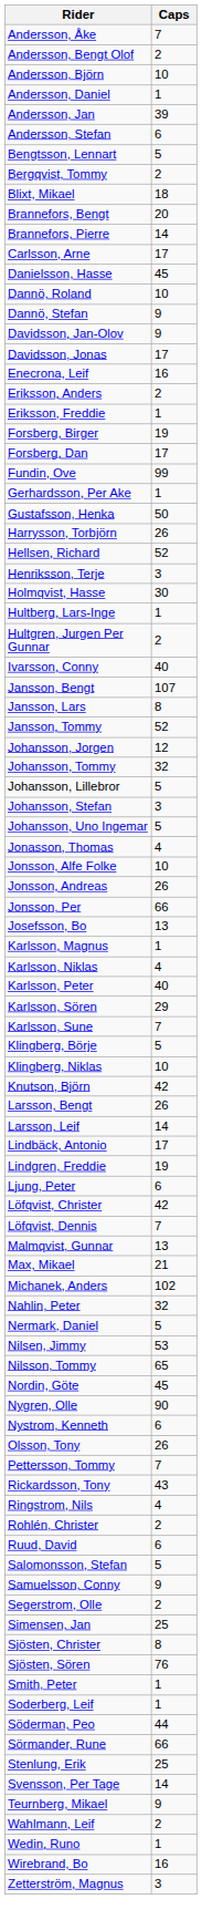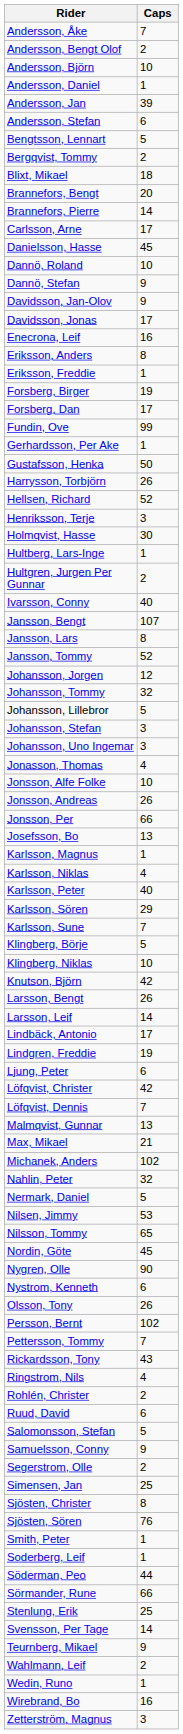Eriksson, Anders | Caps: 2 -> 8
Johansson, Uno Ingemar | Caps: 5 -> 3
+ row: Persson, Bernt | 102
